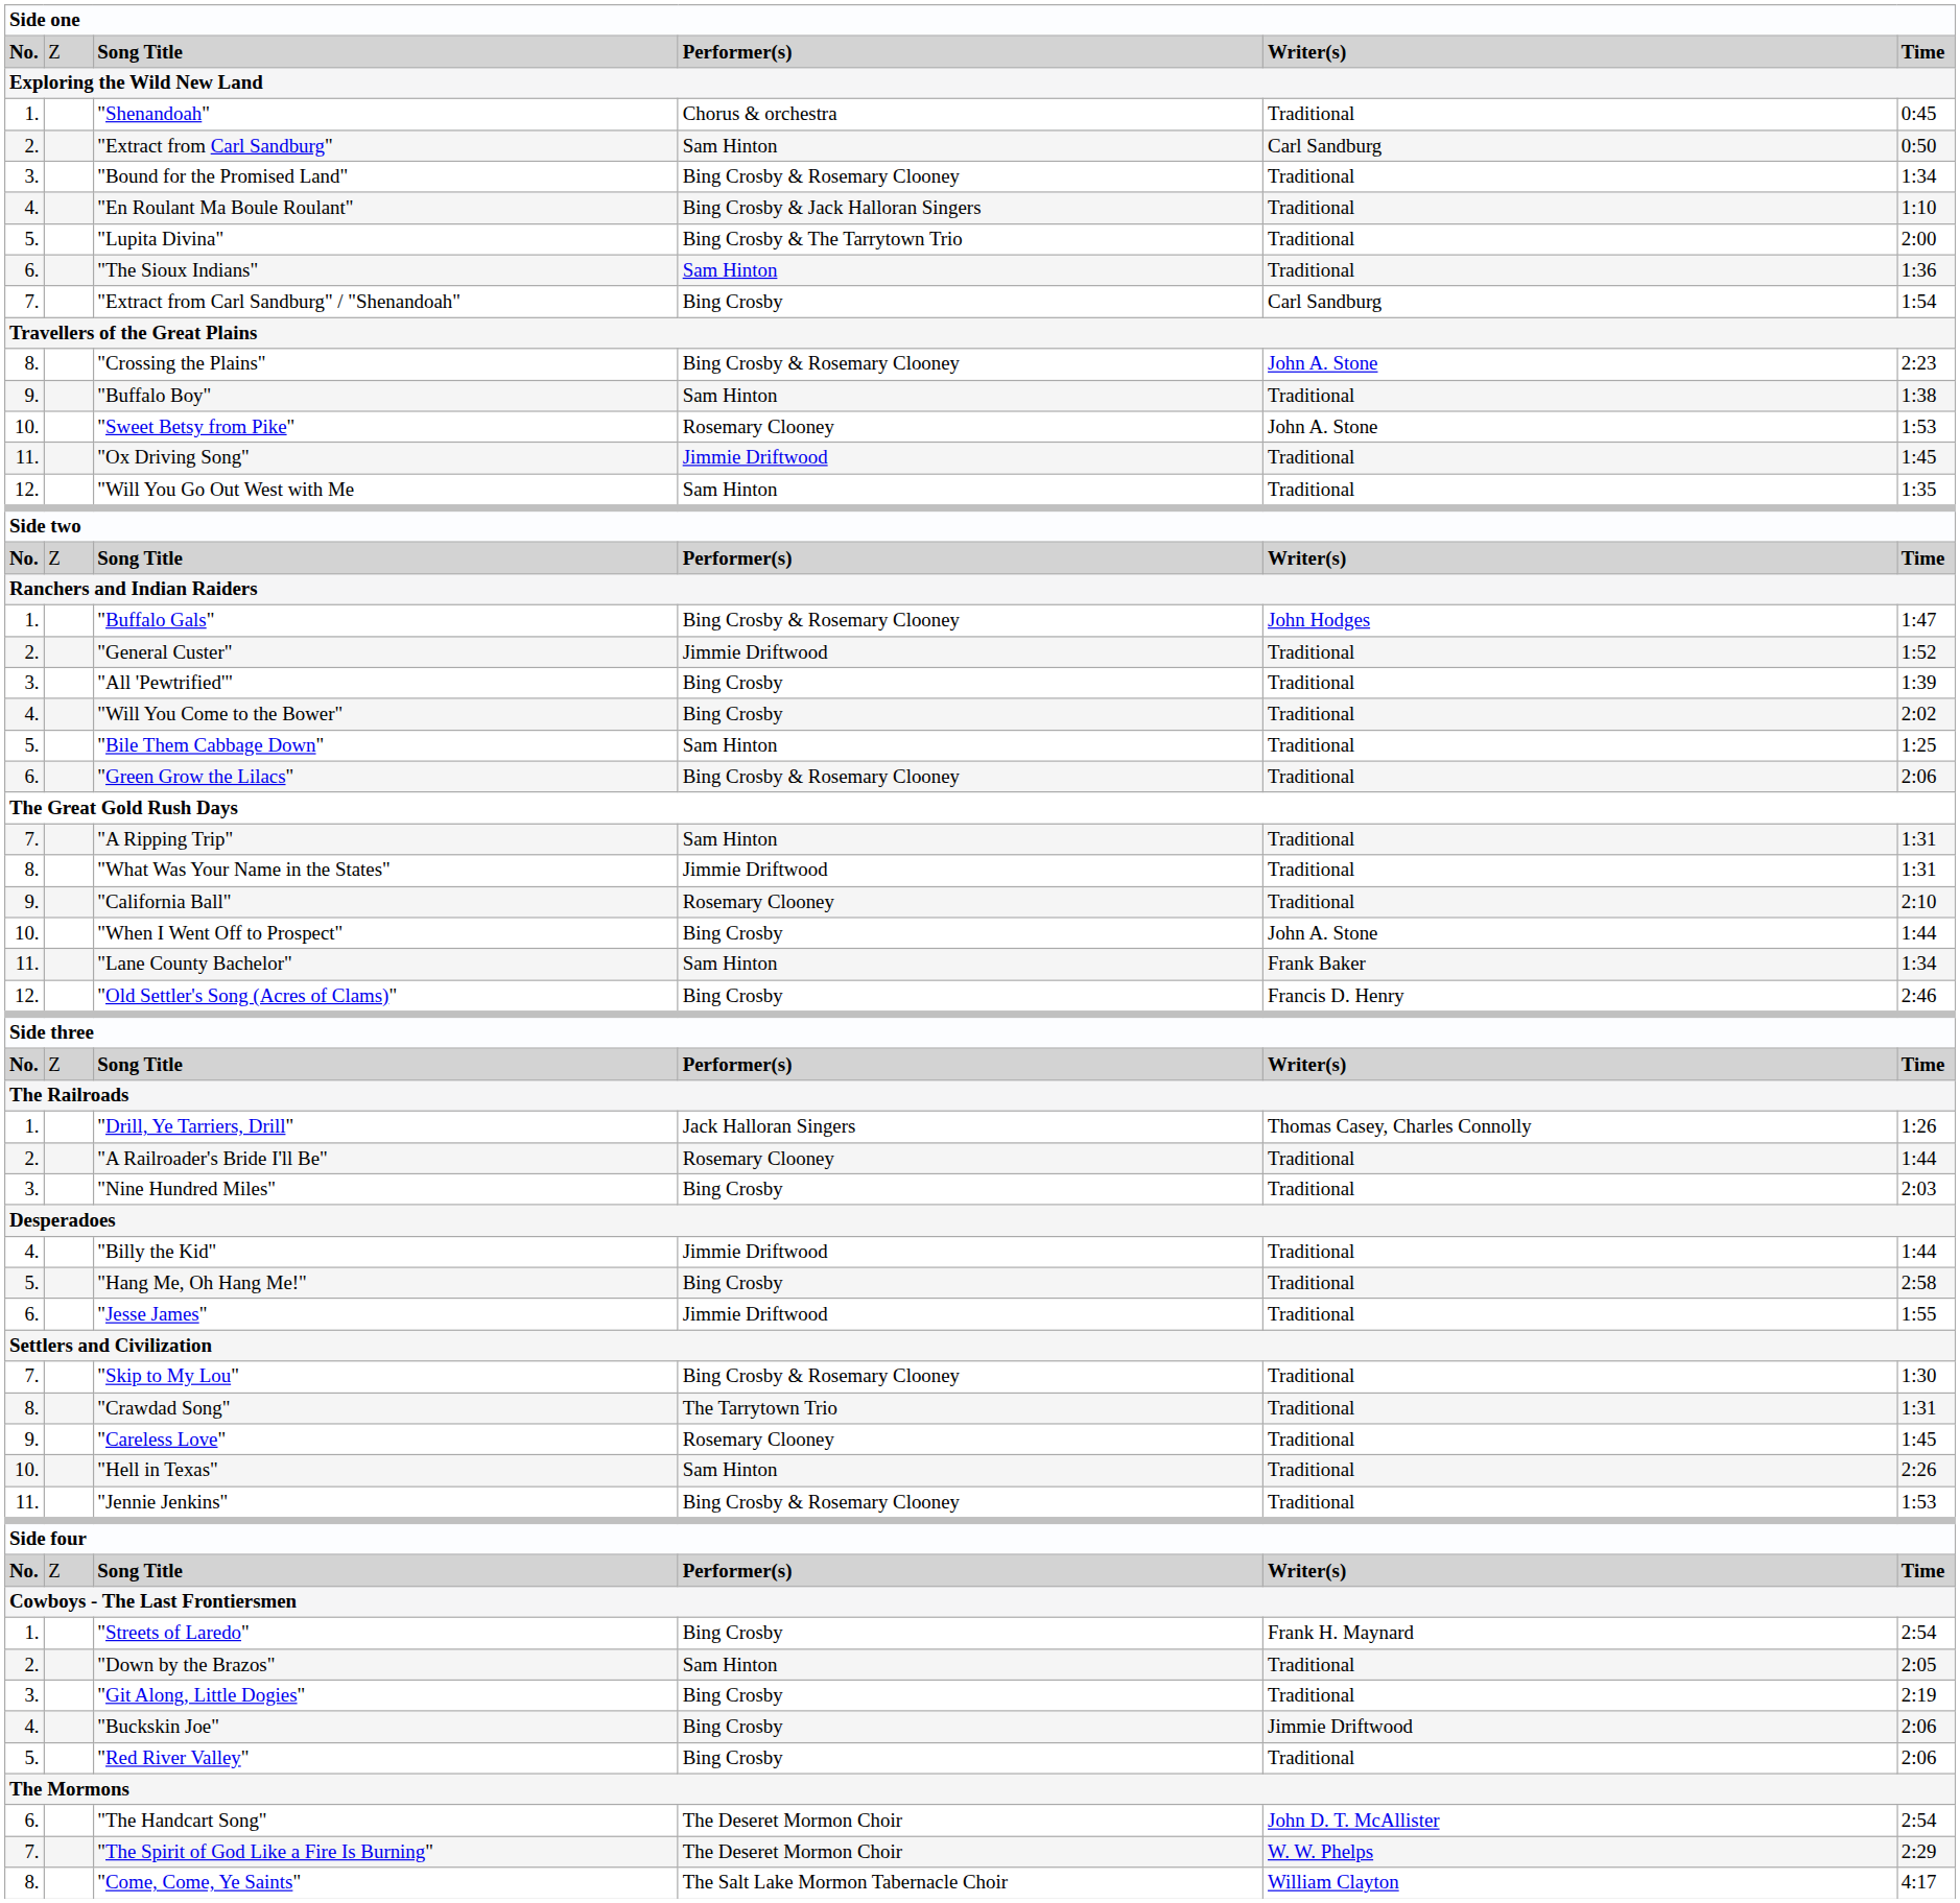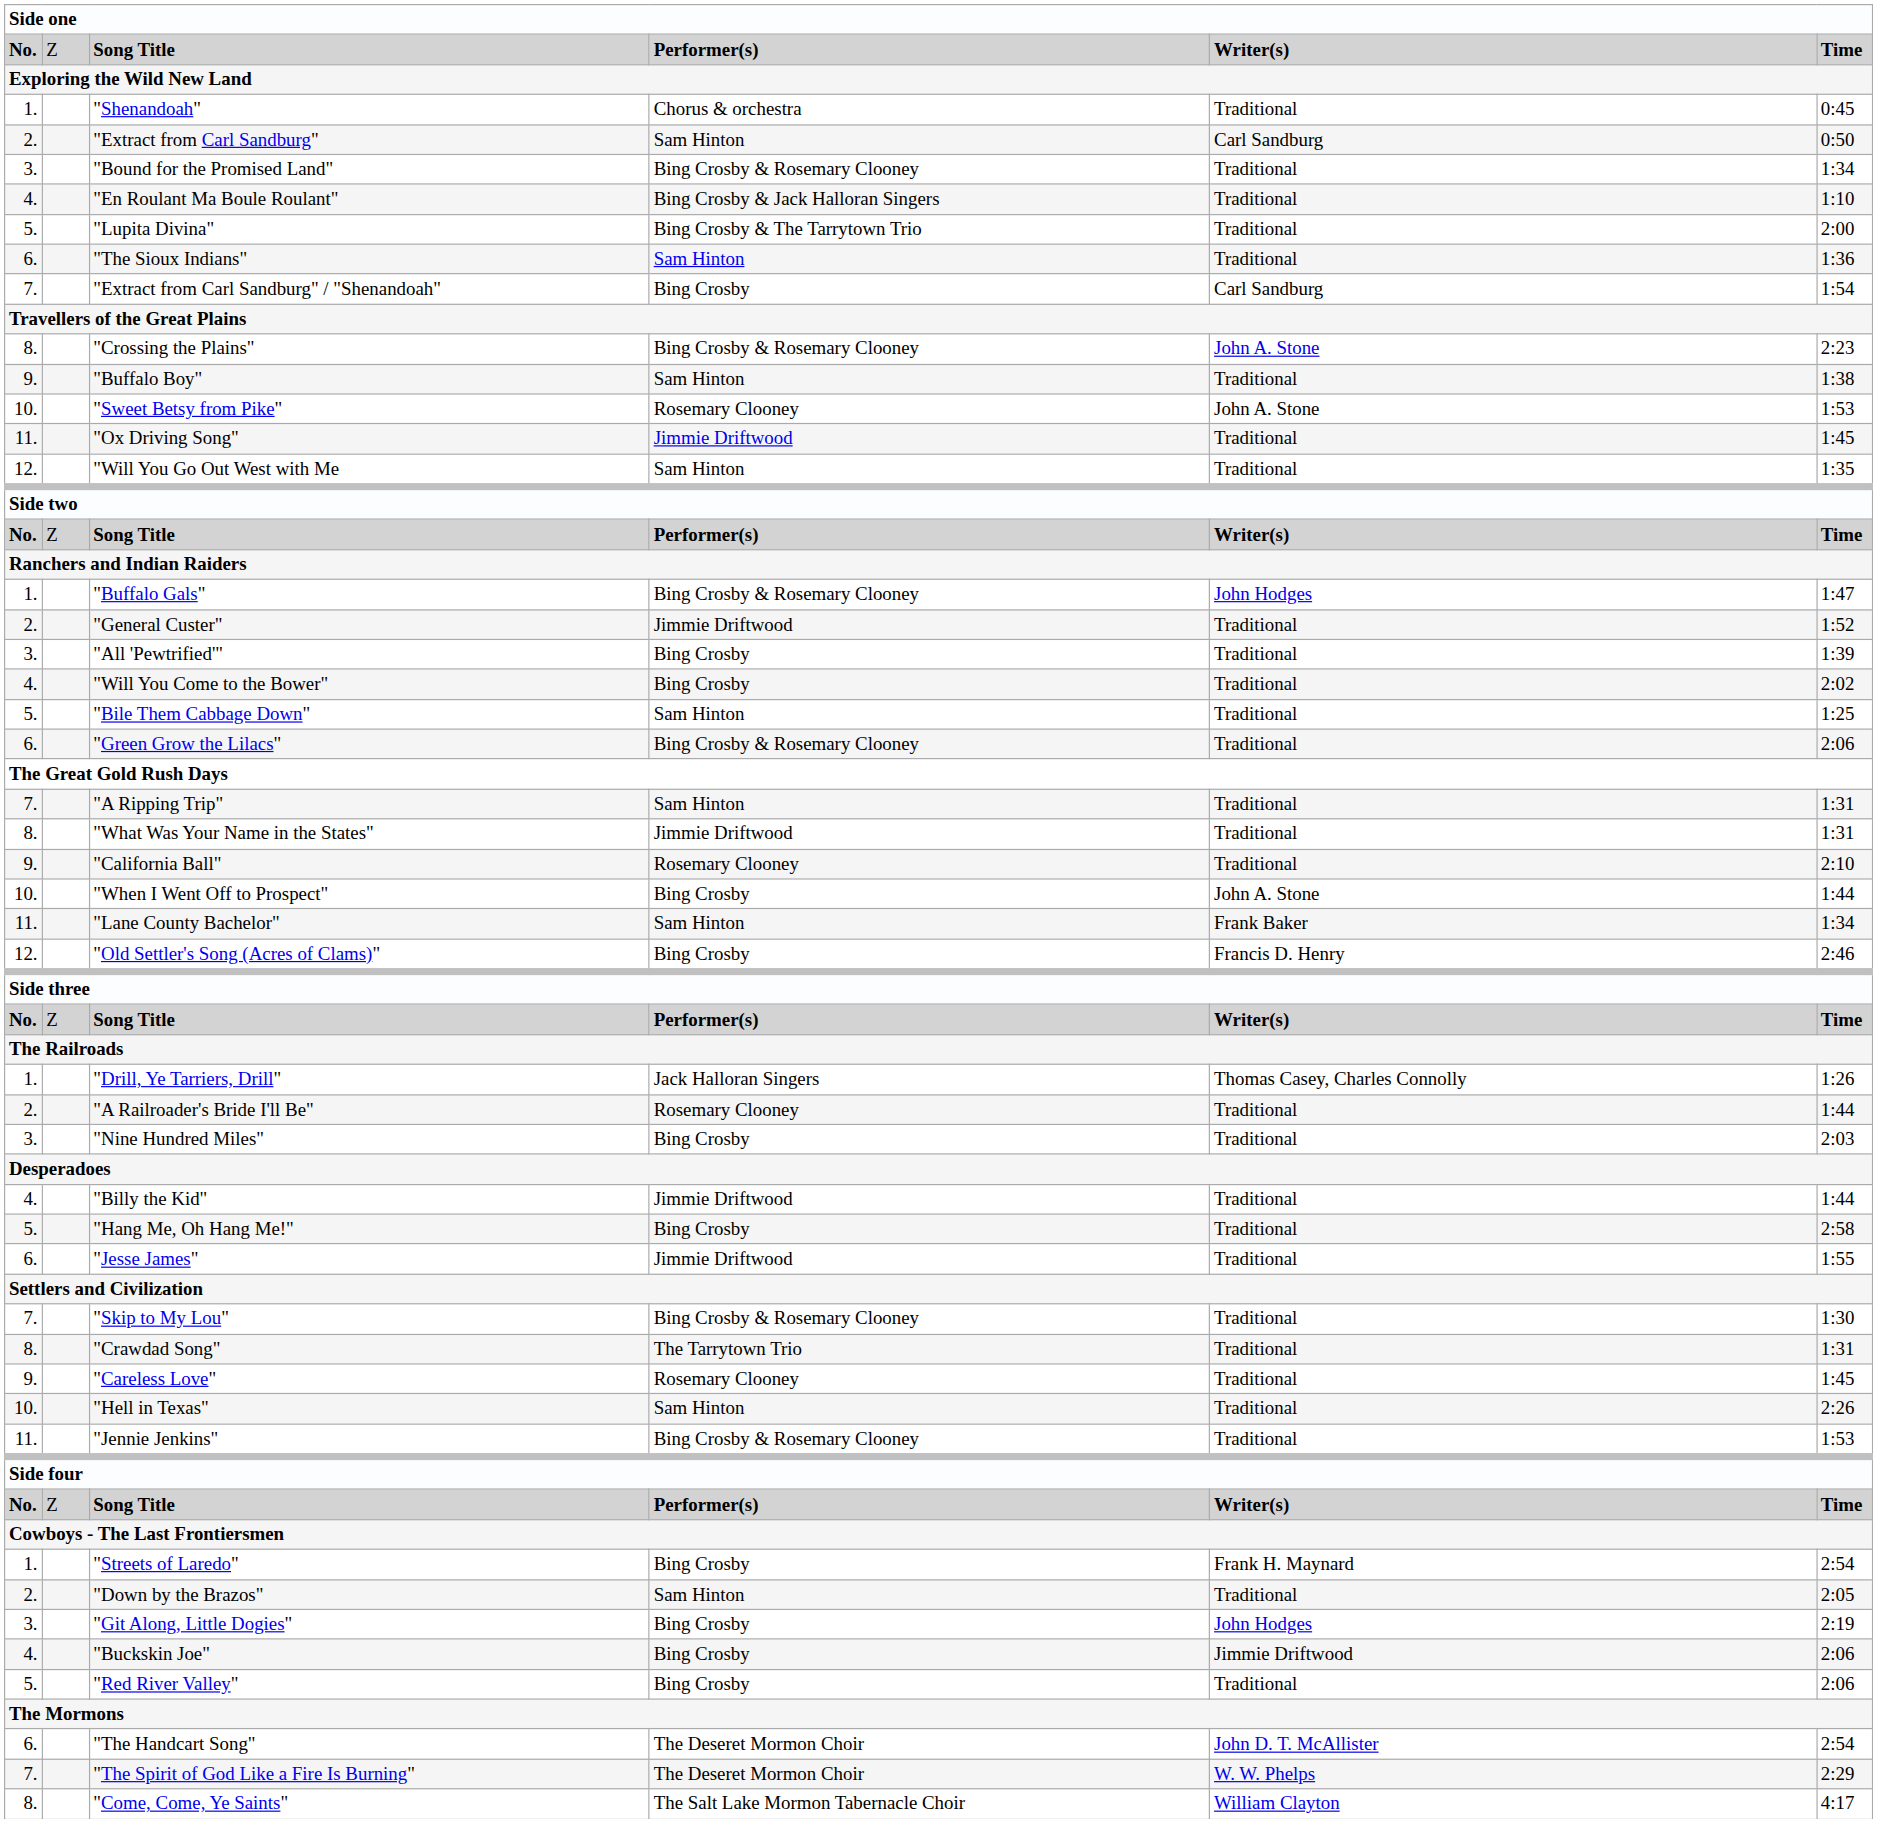"Git Along, Little Dogies" | column 5: Traditional -> John Hodges
